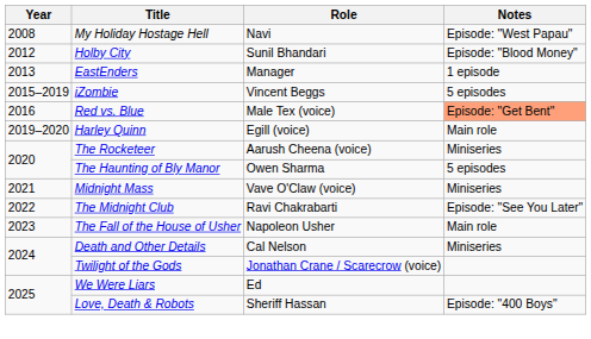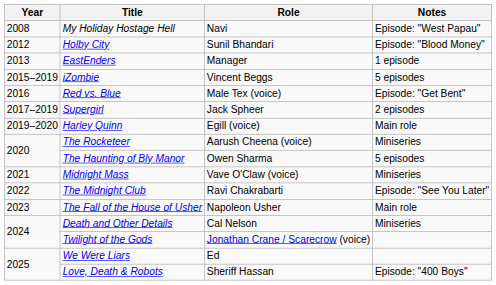Red vs. Blue | Notes: lightsalmon background -> no background
+ row: 2017–2019 | Supergirl | Jack Spheer | 2 episodes
